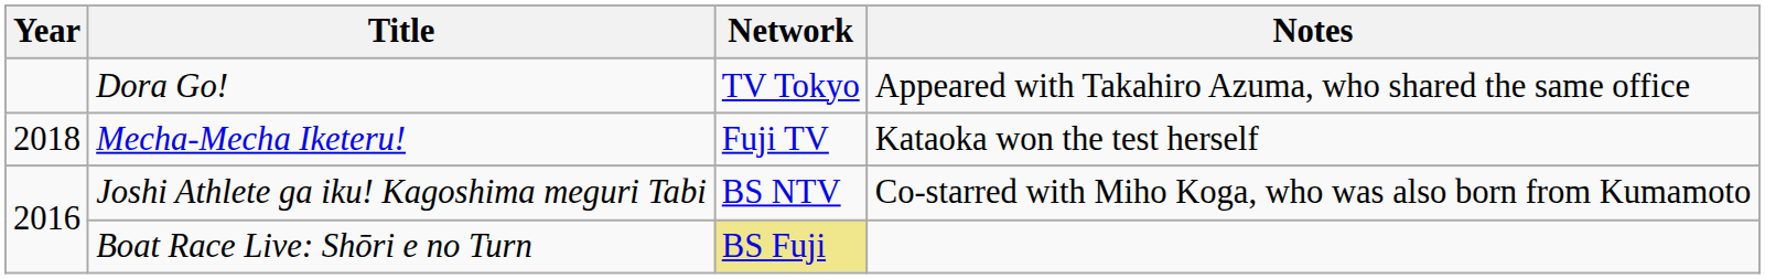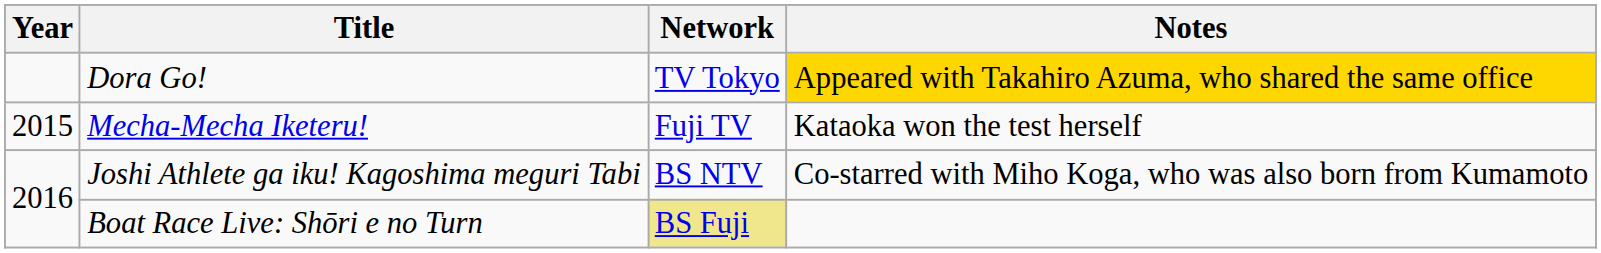Dora Go! | Notes: no background -> gold background
Mecha-Mecha Iketeru! | Year: 2018 -> 2015
